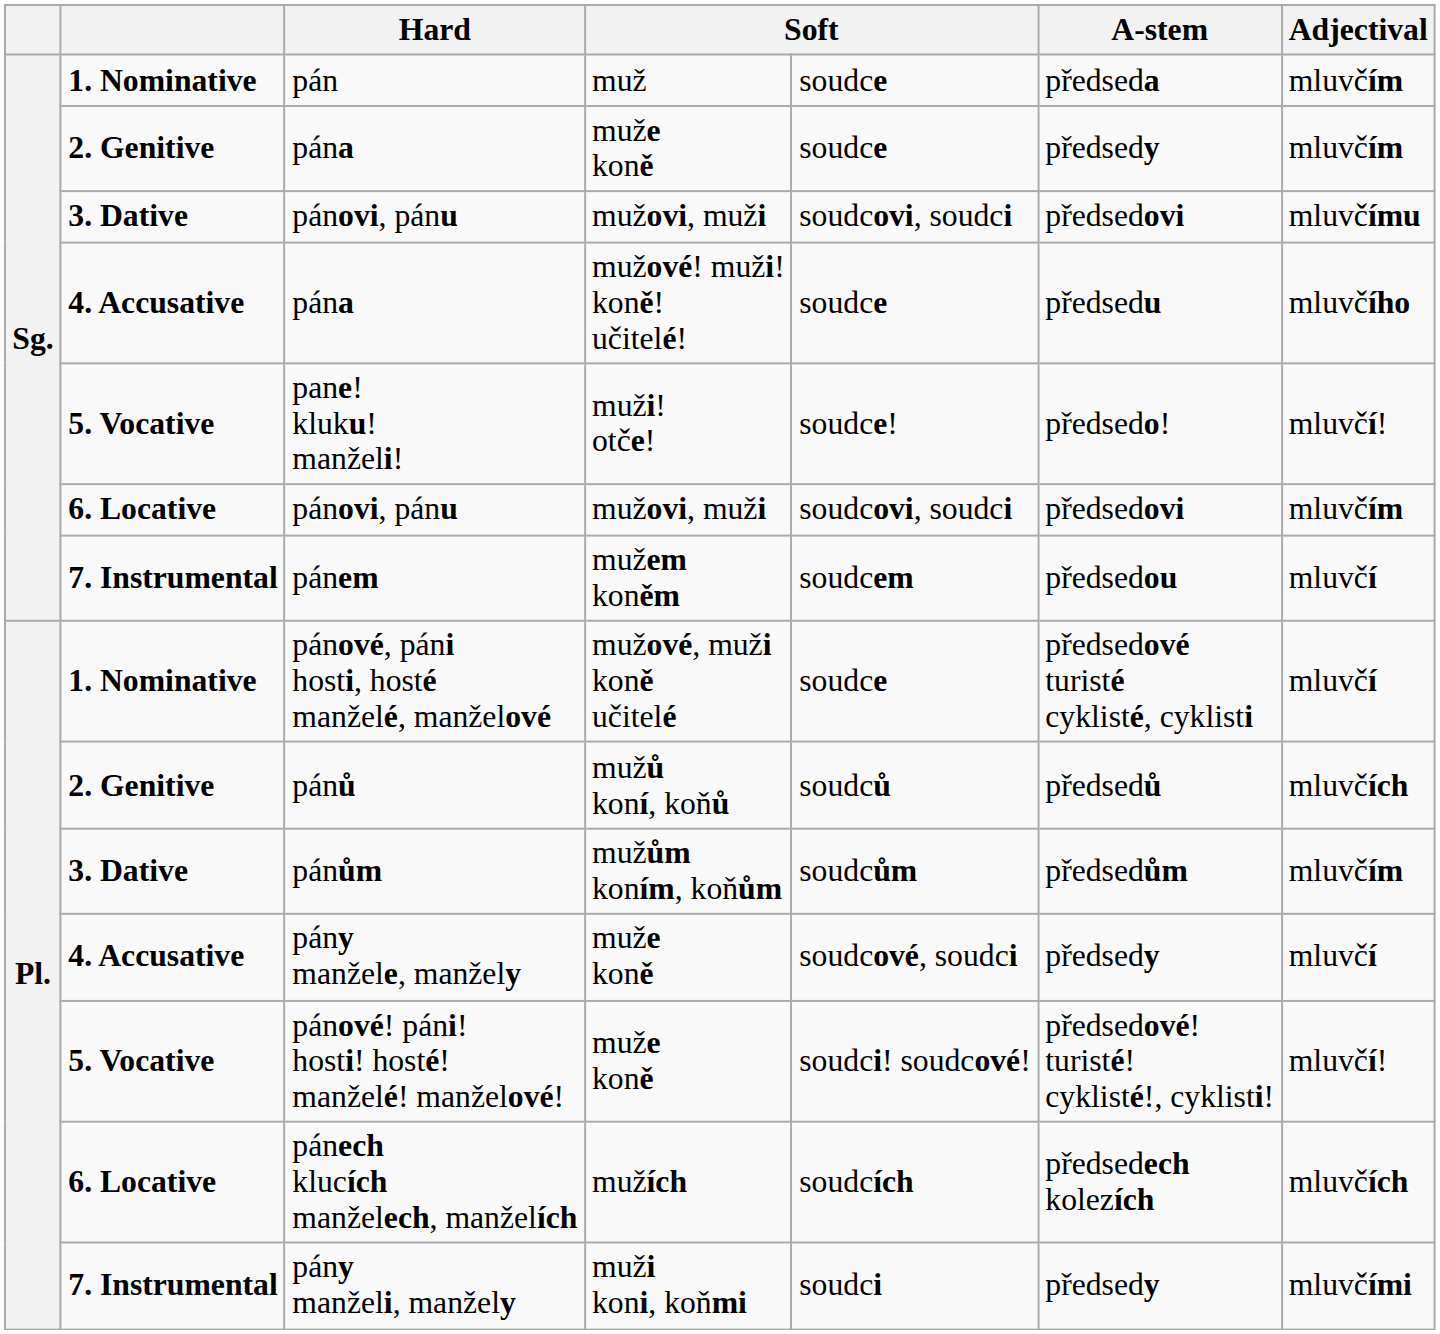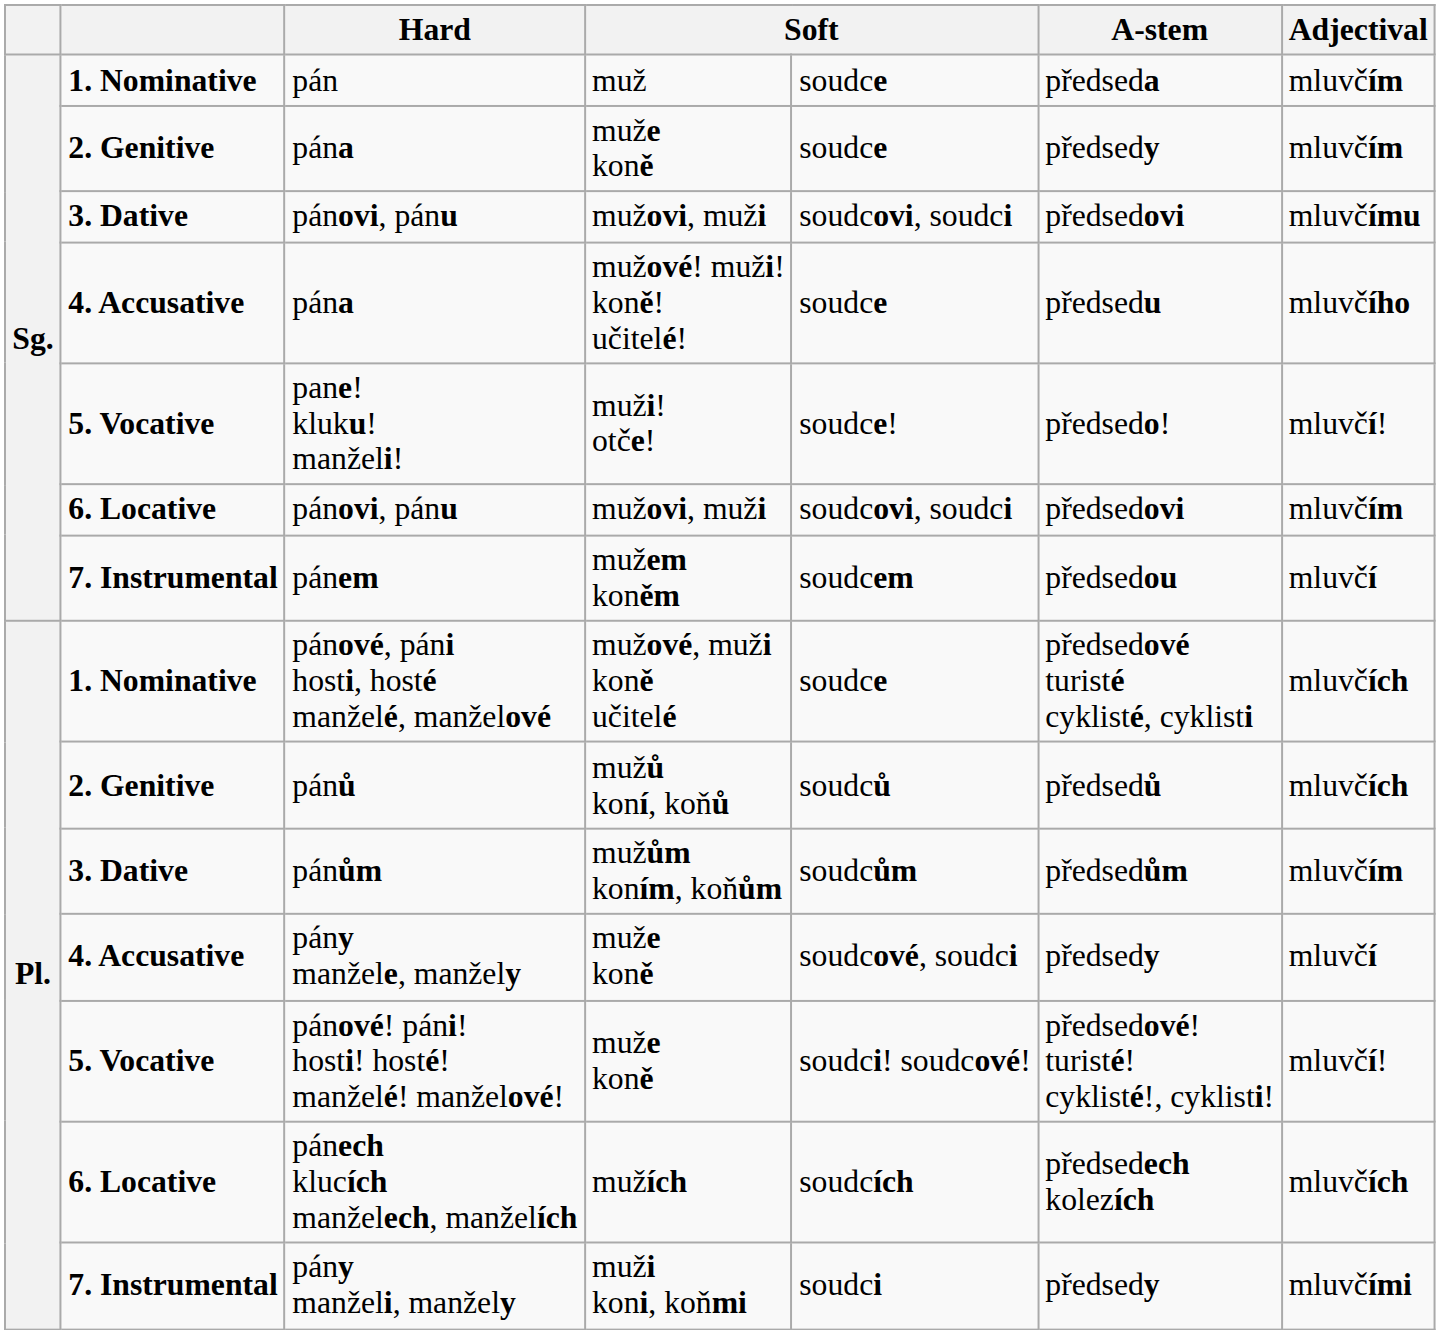pánové, páni hosti, hosté manželé, manželové | Adjectival: mluvčí -> mluvčích
